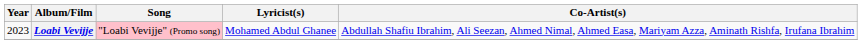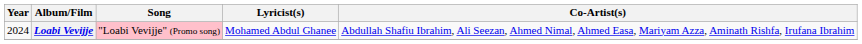Loabi Vevijje | Year: 2023 -> 2024
